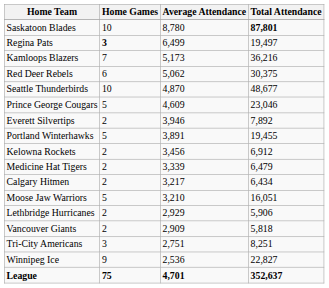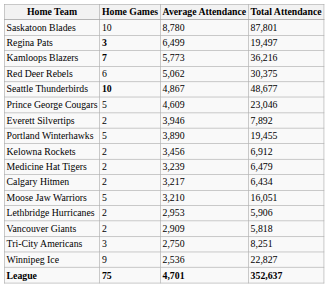Saskatoon Blades | Total Attendance: bold -> normal
Kamloops Blazers | Home Games: normal -> bold
Kamloops Blazers | Average Attendance: 5,173 -> 5,773
Seattle Thunderbirds | Home Games: normal -> bold
Seattle Thunderbirds | Average Attendance: 4,870 -> 4,867
Portland Winterhawks | Average Attendance: 3,891 -> 3,890
Medicine Hat Tigers | Average Attendance: 3,339 -> 3,239
Lethbridge Hurricanes | Average Attendance: 2,929 -> 2,953
Tri-City Americans | Average Attendance: 2,751 -> 2,750
